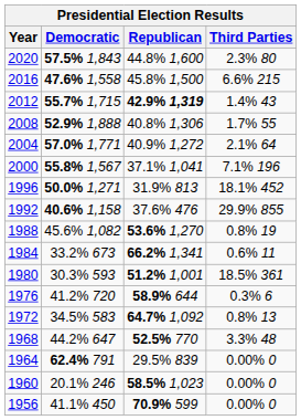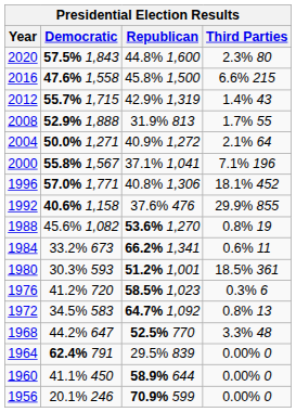2012 | Republican: bold -> normal
2008 | Republican: 40.8% 1,306 -> 31.9% 813
2004 | Democratic: 57.0% 1,771 -> 50.0% 1,271
1996 | Democratic: 50.0% 1,271 -> 57.0% 1,771
1996 | Republican: 31.9% 813 -> 40.8% 1,306
1976 | Republican: 58.9% 644 -> 58.5% 1,023
1960 | Democratic: 20.1% 246 -> 41.1% 450
1960 | Republican: 58.5% 1,023 -> 58.9% 644
1956 | Democratic: 41.1% 450 -> 20.1% 246
